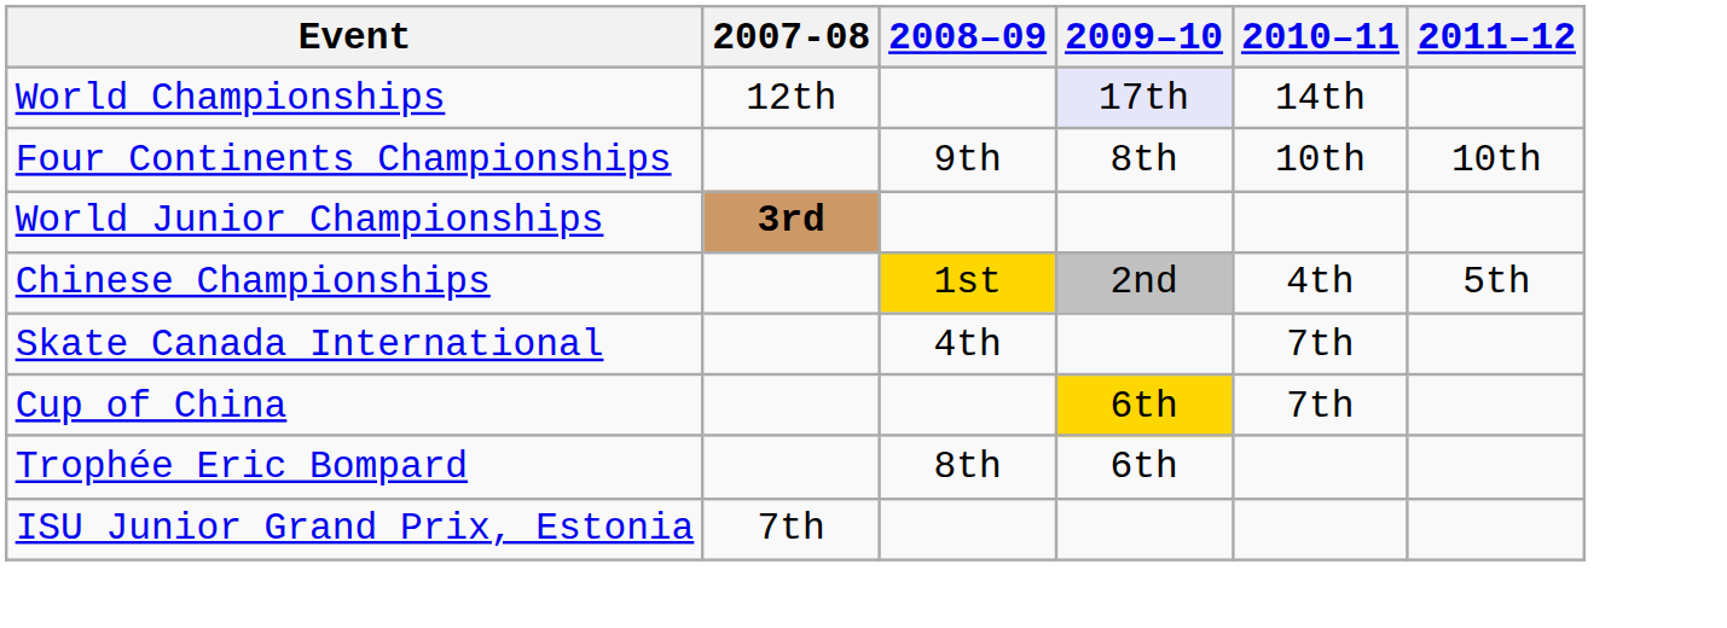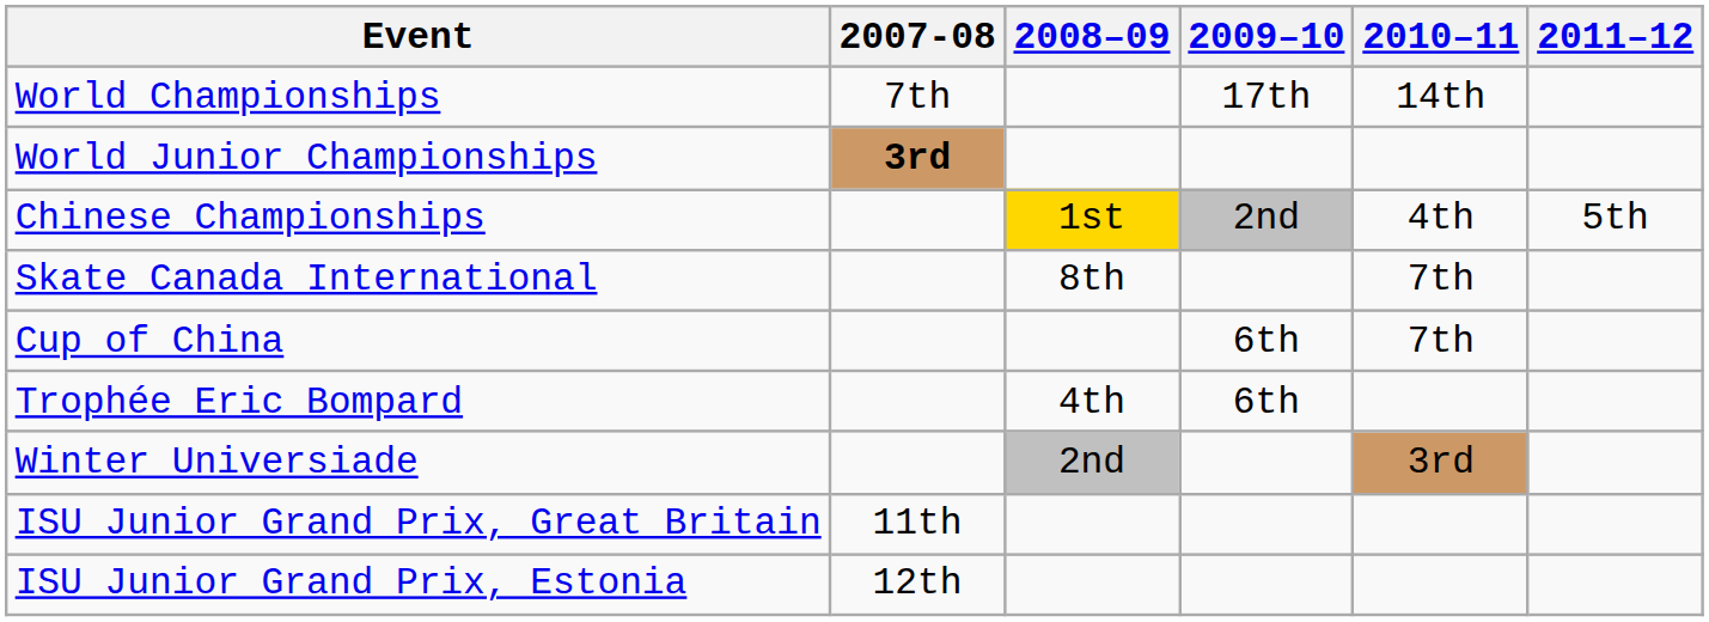World Championships | 2007-08: 12th -> 7th
World Championships | 2009–10: lavender background -> no background
- row: Four Continents Championships | 9th | 8th | 10th | 10th
Skate Canada International | 2008–09: 4th -> 8th
Cup of China | 2009–10: gold background -> no background
Trophée Eric Bompard | 2008–09: 8th -> 4th
+ row: Winter Universiade | 2nd | 3rd
+ row: ISU Junior Grand Prix, Great Britain | 11th
ISU Junior Grand Prix, Estonia | 2007-08: 7th -> 12th
